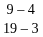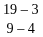rows swapped: 19 – 3 <-> 9 – 4
